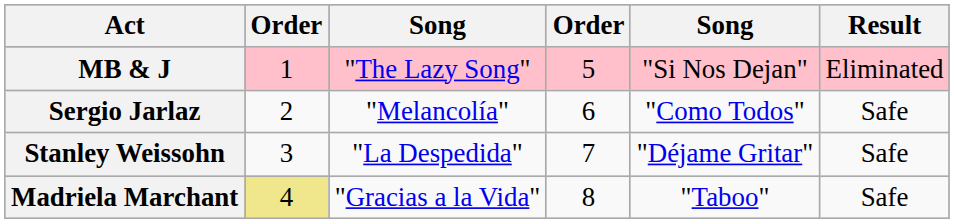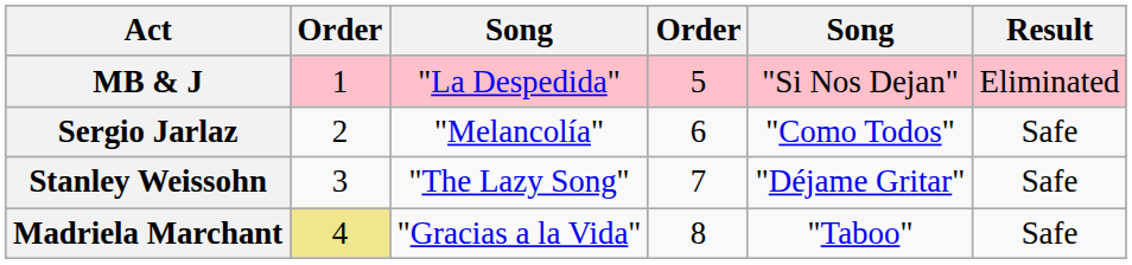MB & J | column 3: "The Lazy Song" -> "La Despedida"
Stanley Weissohn | column 3: "La Despedida" -> "The Lazy Song"
